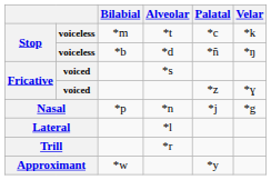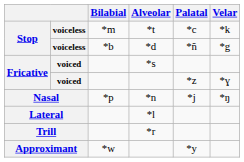*d | Velar: *ŋ -> *g
*n | Velar: *g -> *ŋ
